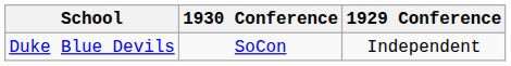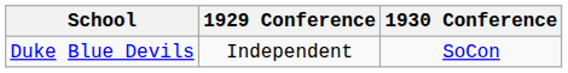columns swapped: 1929 Conference <-> 1930 Conference
